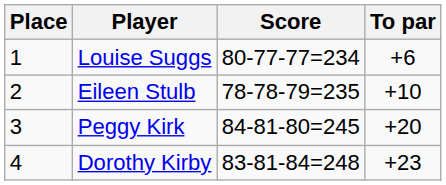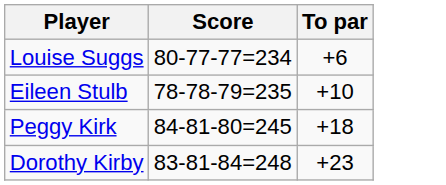- column: Place | 1 | 2 | 3 | 4
Peggy Kirk | To par: +20 -> +18
